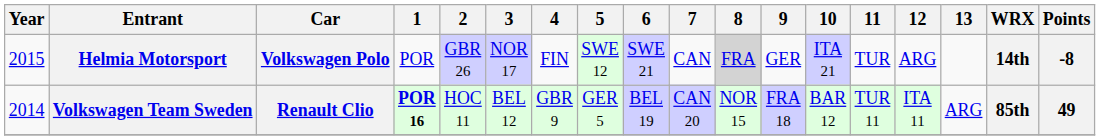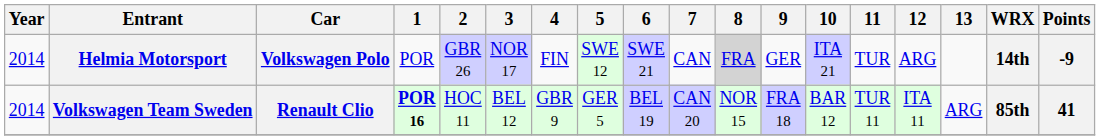Helmia Motorsport | Year: 2015 -> 2014
Helmia Motorsport | Points: -8 -> -9
Volkswagen Team Sweden | Points: 49 -> 41
